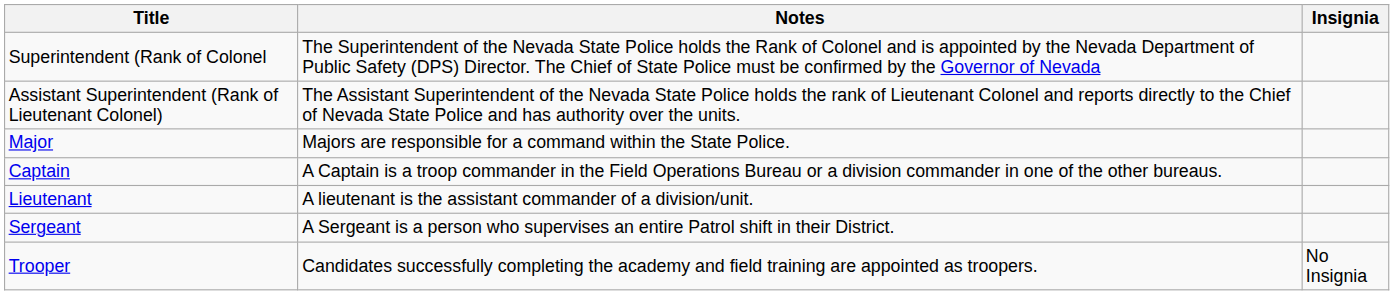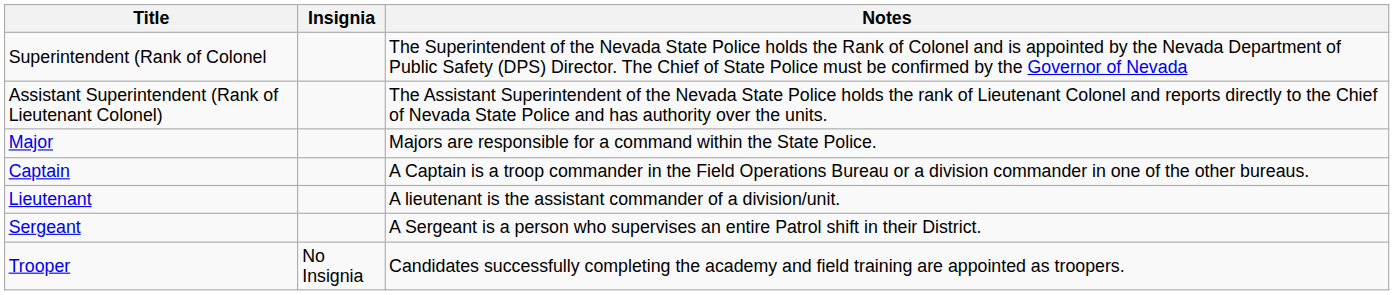columns swapped: Insignia <-> Notes
